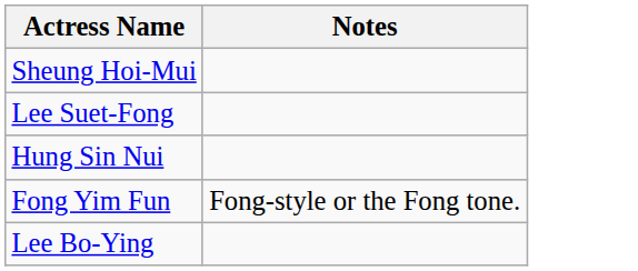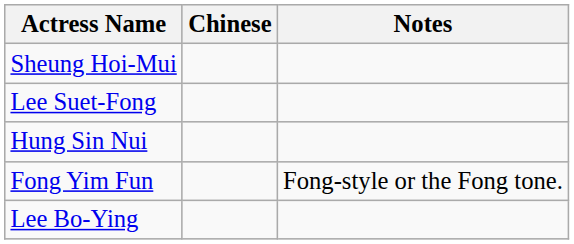+ column: Chinese
